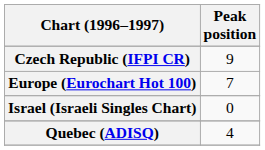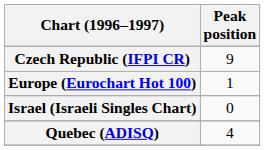Europe (Eurochart Hot 100) | Peak position: 7 -> 1
